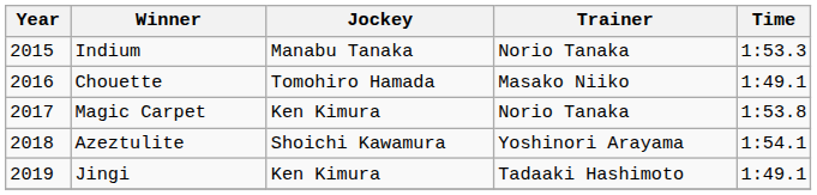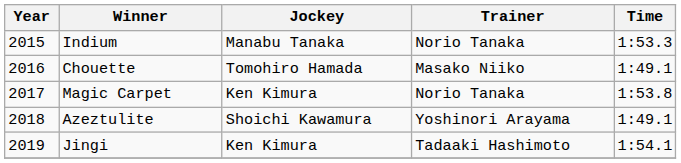Azeztulite | Time: 1:54.1 -> 1:49.1
Jingi | Time: 1:49.1 -> 1:54.1
